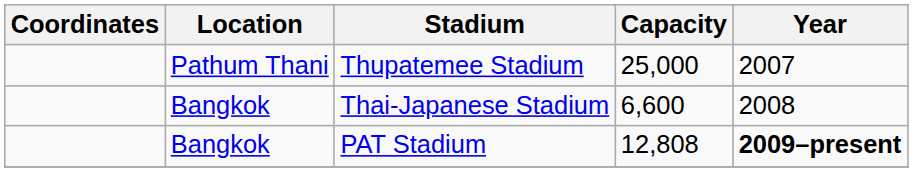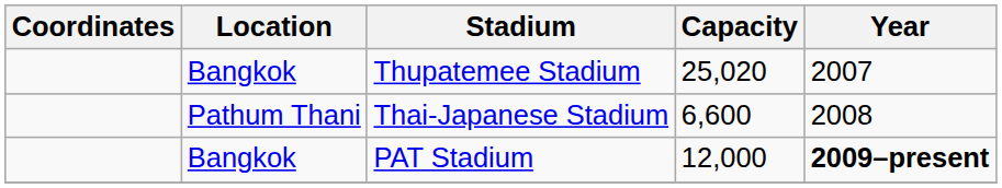Thupatemee Stadium | Location: Pathum Thani -> Bangkok
Thupatemee Stadium | Capacity: 25,000 -> 25,020
Thai-Japanese Stadium | Location: Bangkok -> Pathum Thani
PAT Stadium | Capacity: 12,808 -> 12,000
